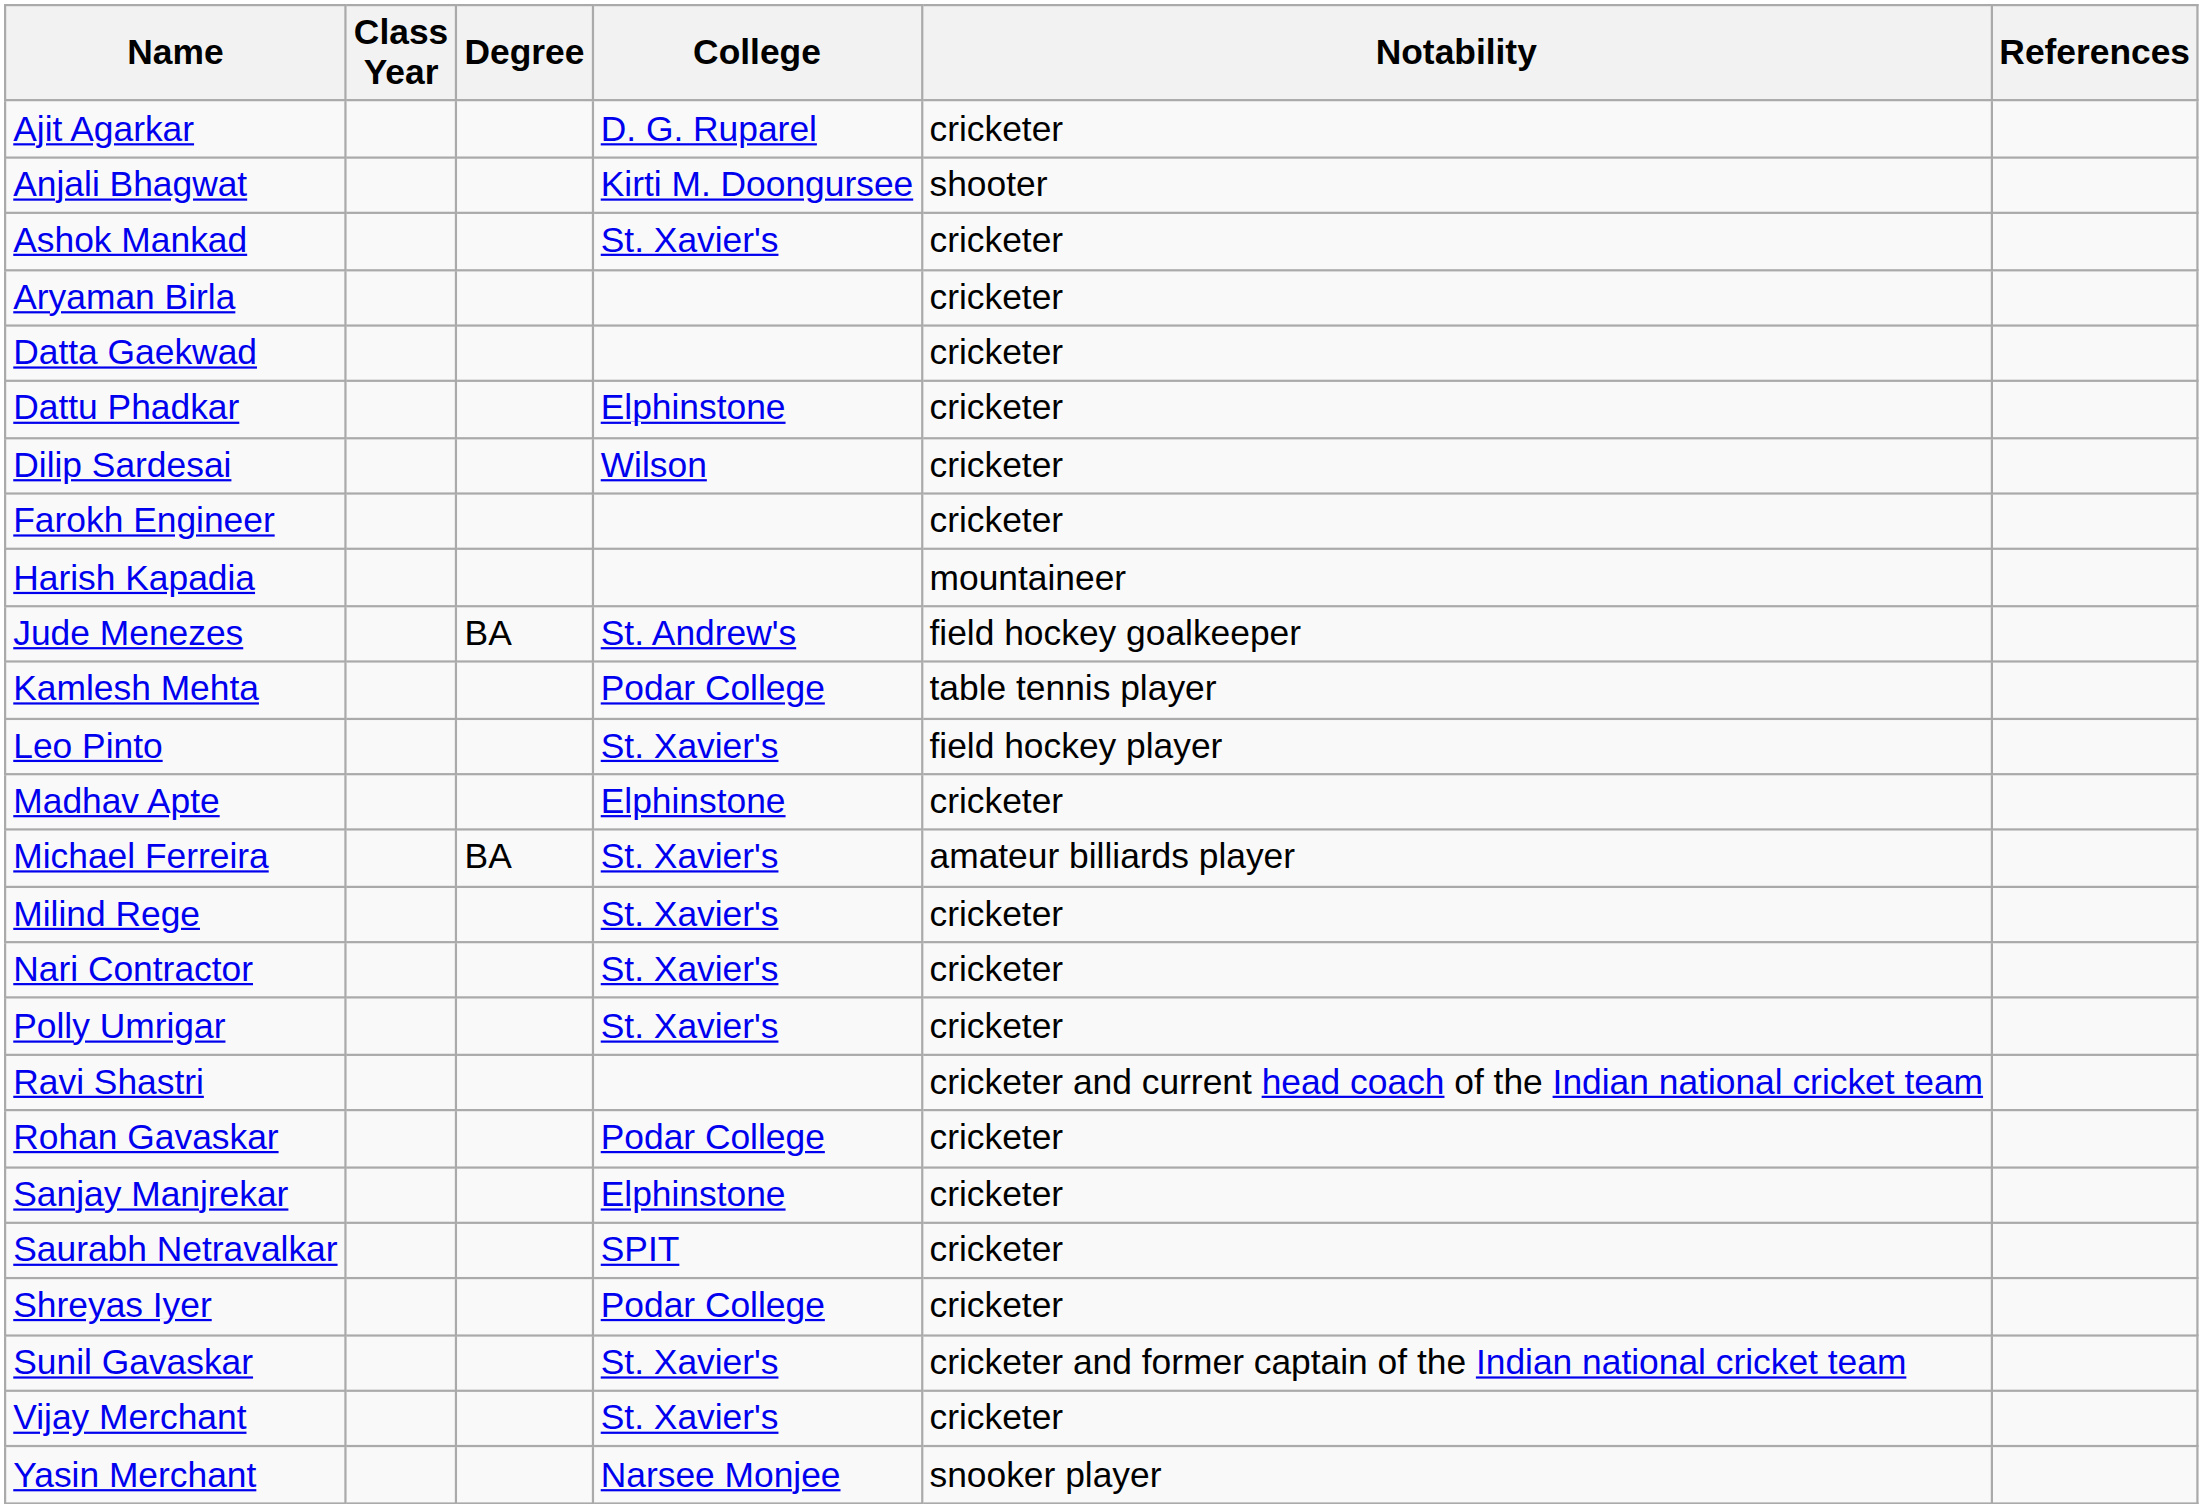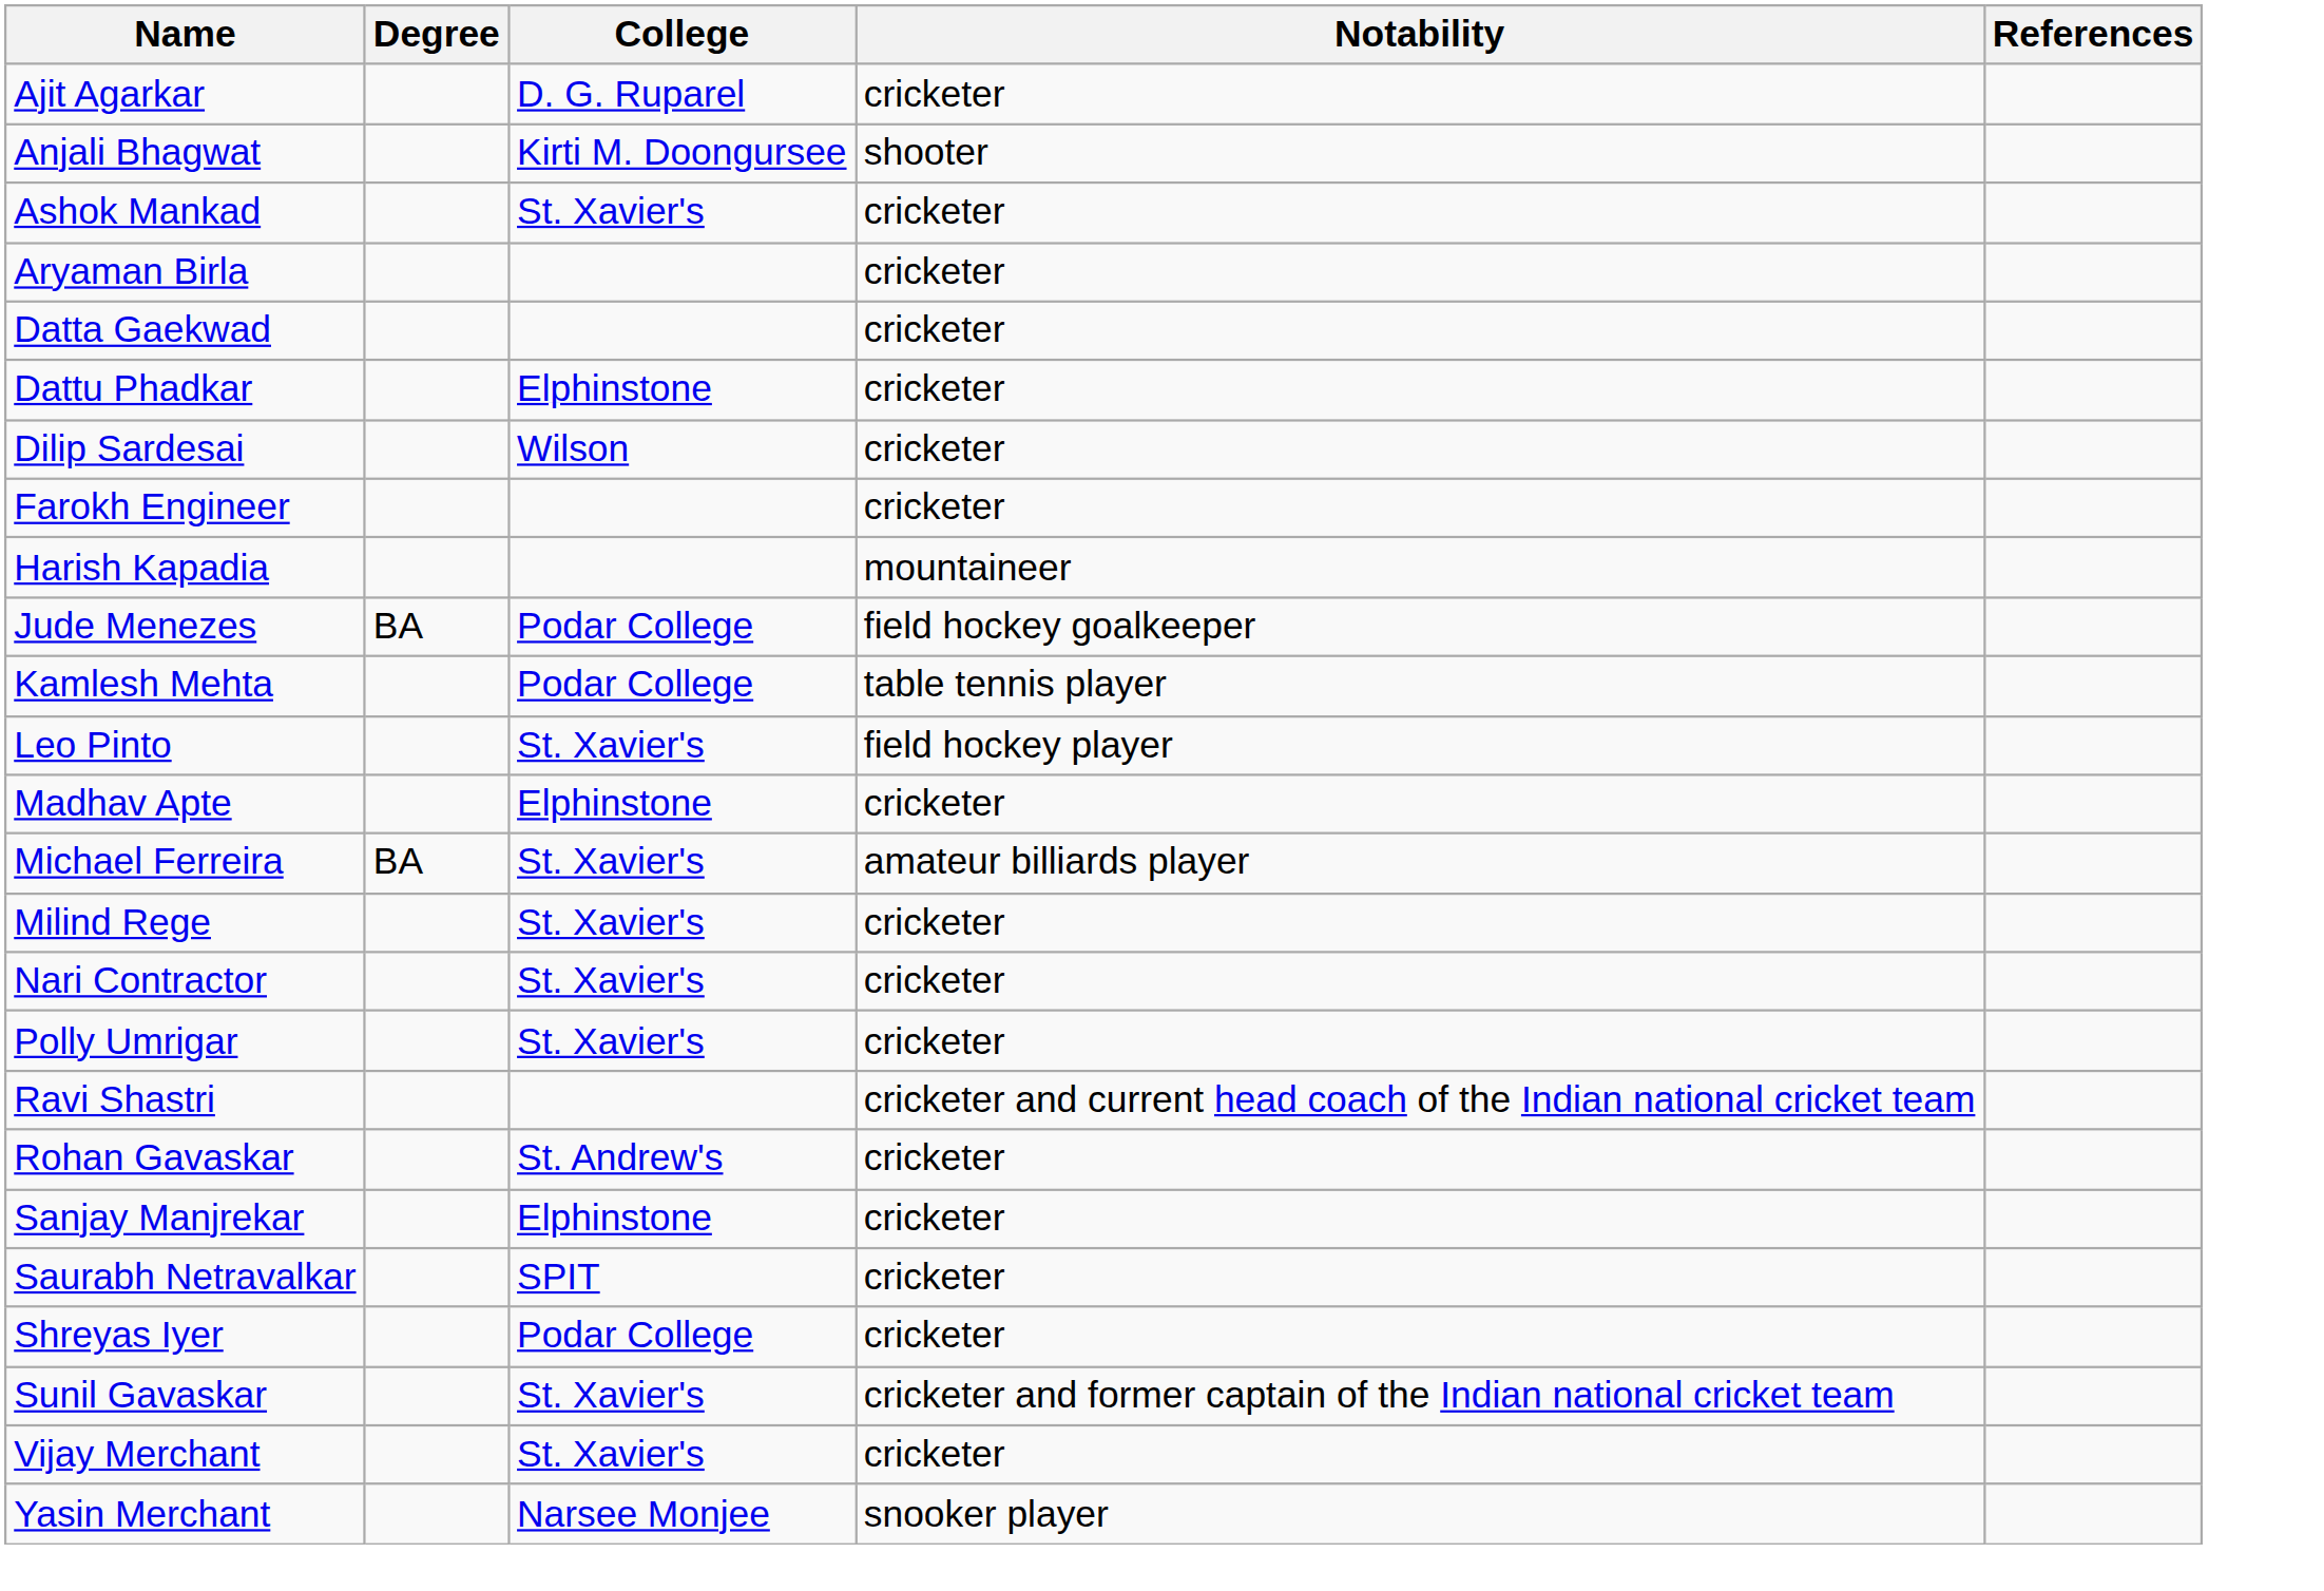- column: Class Year
Jude Menezes | College: St. Andrew's -> Podar College
Rohan Gavaskar | College: Podar College -> St. Andrew's
